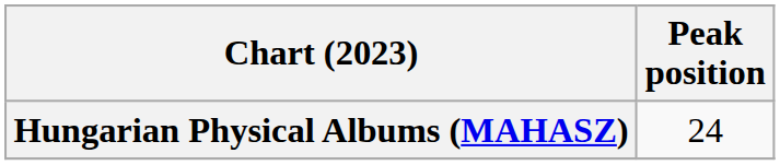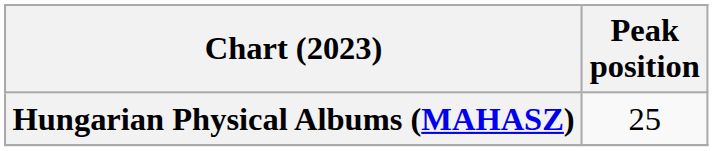Hungarian Physical Albums (MAHASZ) | Peak position: 24 -> 25
